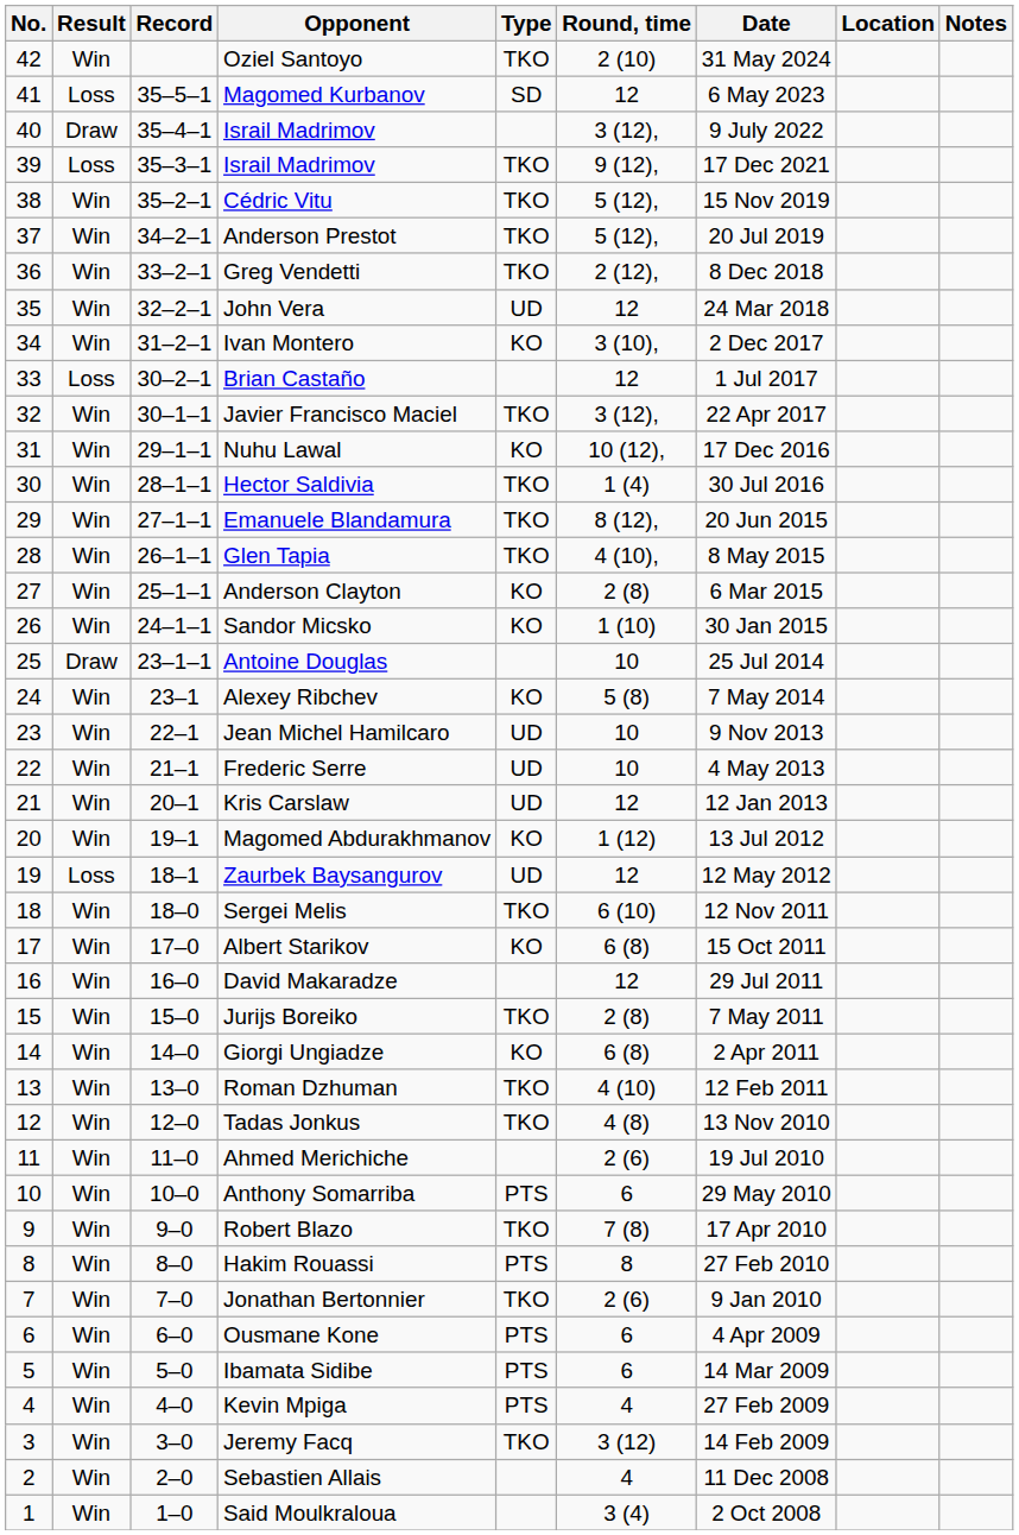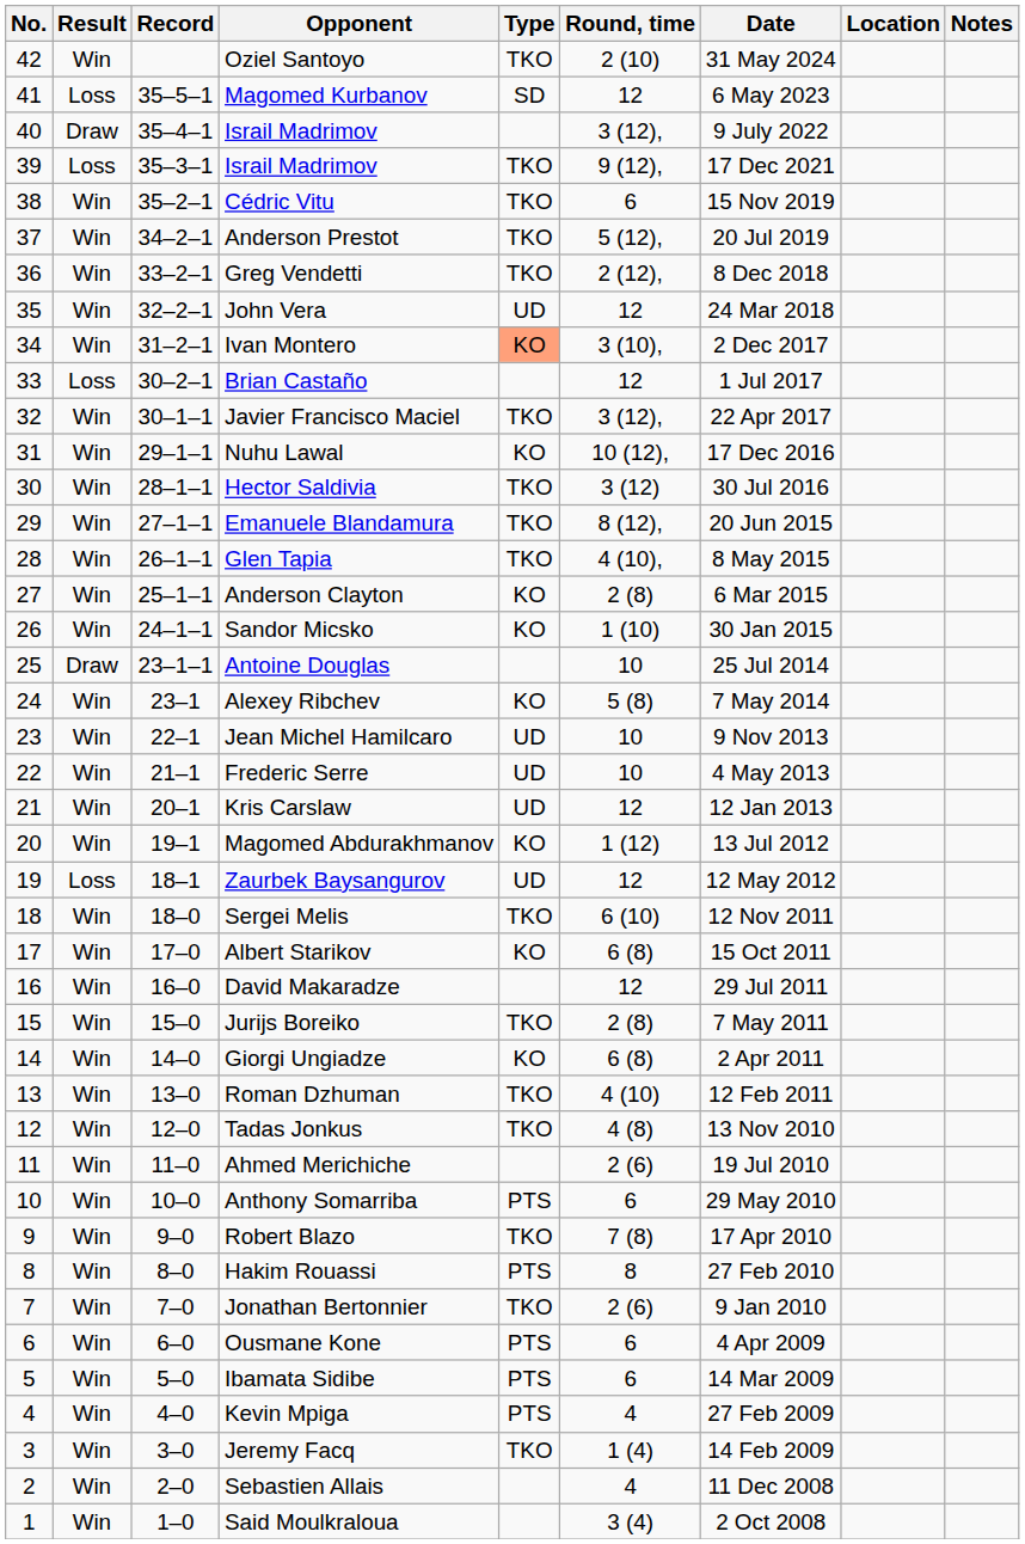Cédric Vitu | Round, time: 5 (12), -> 6
Ivan Montero | Type: no background -> lightsalmon background
Hector Saldivia | Round, time: 1 (4) -> 3 (12)
Jeremy Facq | Round, time: 3 (12) -> 1 (4)
